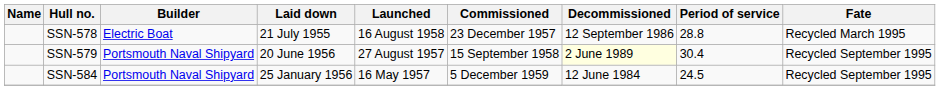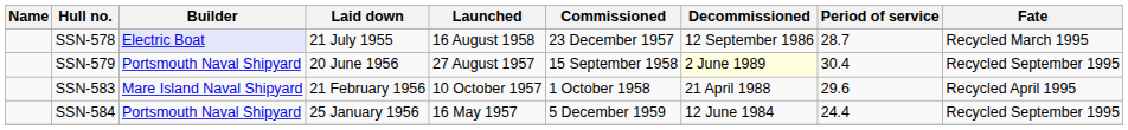SSN-578 | Builder: no background -> lavender background
SSN-578 | Period of service: 28.8 -> 28.7
+ row: SSN-583 | Mare Island Naval Shipyard | 21 February 1956 | 10 October 1957 | 1 October 1958 | 21 April 1988 | 29.6 | Recycled April 1995
SSN-584 | Period of service: 24.5 -> 24.4
